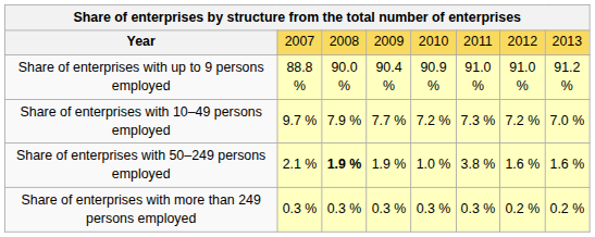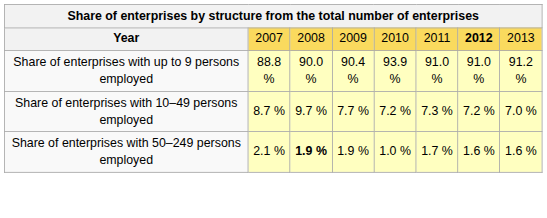Year | column 7: normal -> bold
Share of enterprises with up to 9 persons employed | column 5: 90.9 % -> 93.9 %
Share of enterprises with 10–49 persons employed | column 2: 9.7 % -> 8.7 %
Share of enterprises with 10–49 persons employed | column 3: 7.9 % -> 9.7 %
Share of enterprises with 50–249 persons employed | column 6: 3.8 % -> 1.7 %
- row: Share of enterprises with more than 249 persons employed | 0.3 % | 0.3 % | 0.3 % | 0.3 % | 0.3 % | 0.2 % | 0.2 %
